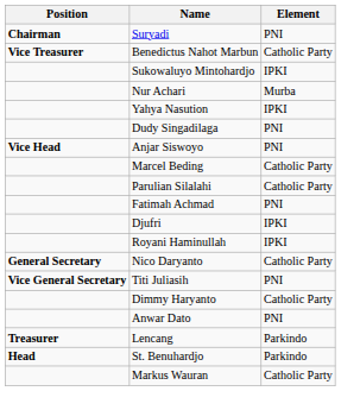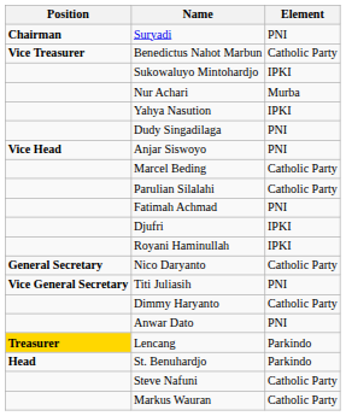Lencang | Position: no background -> gold background
+ row: Steve Nafuni | Catholic Party
